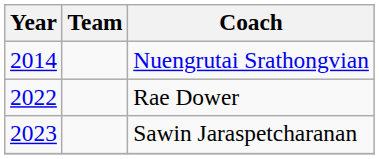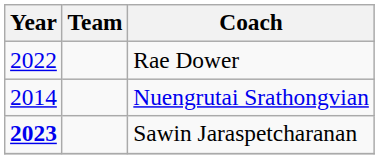rows swapped: Nuengrutai Srathongvian <-> Rae Dower
Sawin Jaraspetcharanan | Year: normal -> bold
